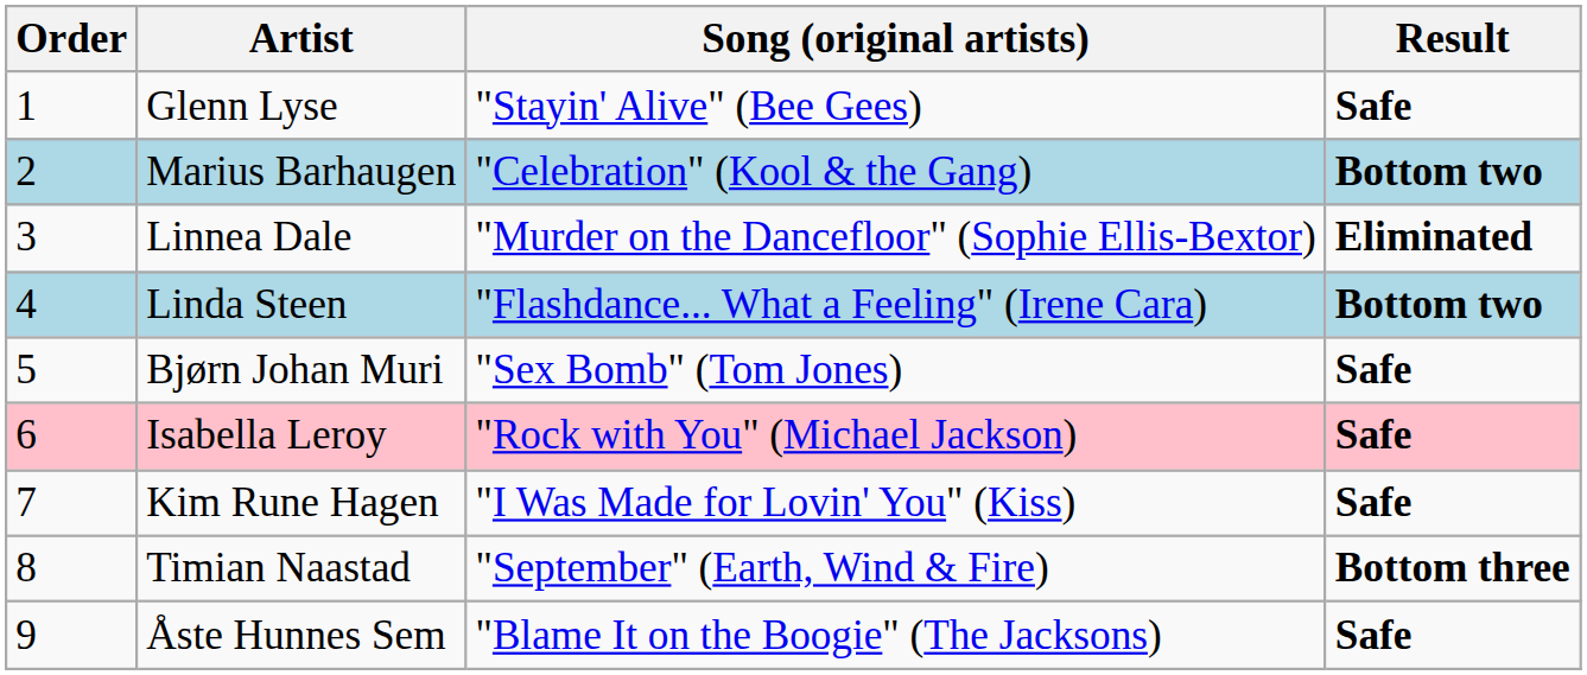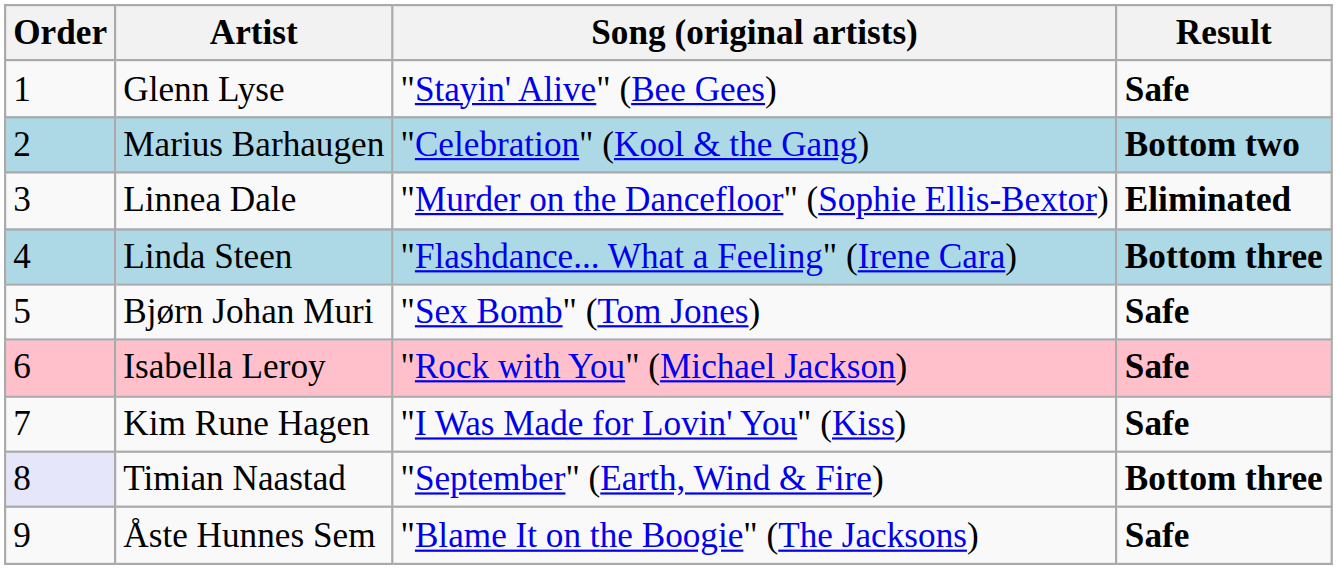Linda Steen | Result: Bottom two -> Bottom three
Timian Naastad | Order: no background -> lavender background
